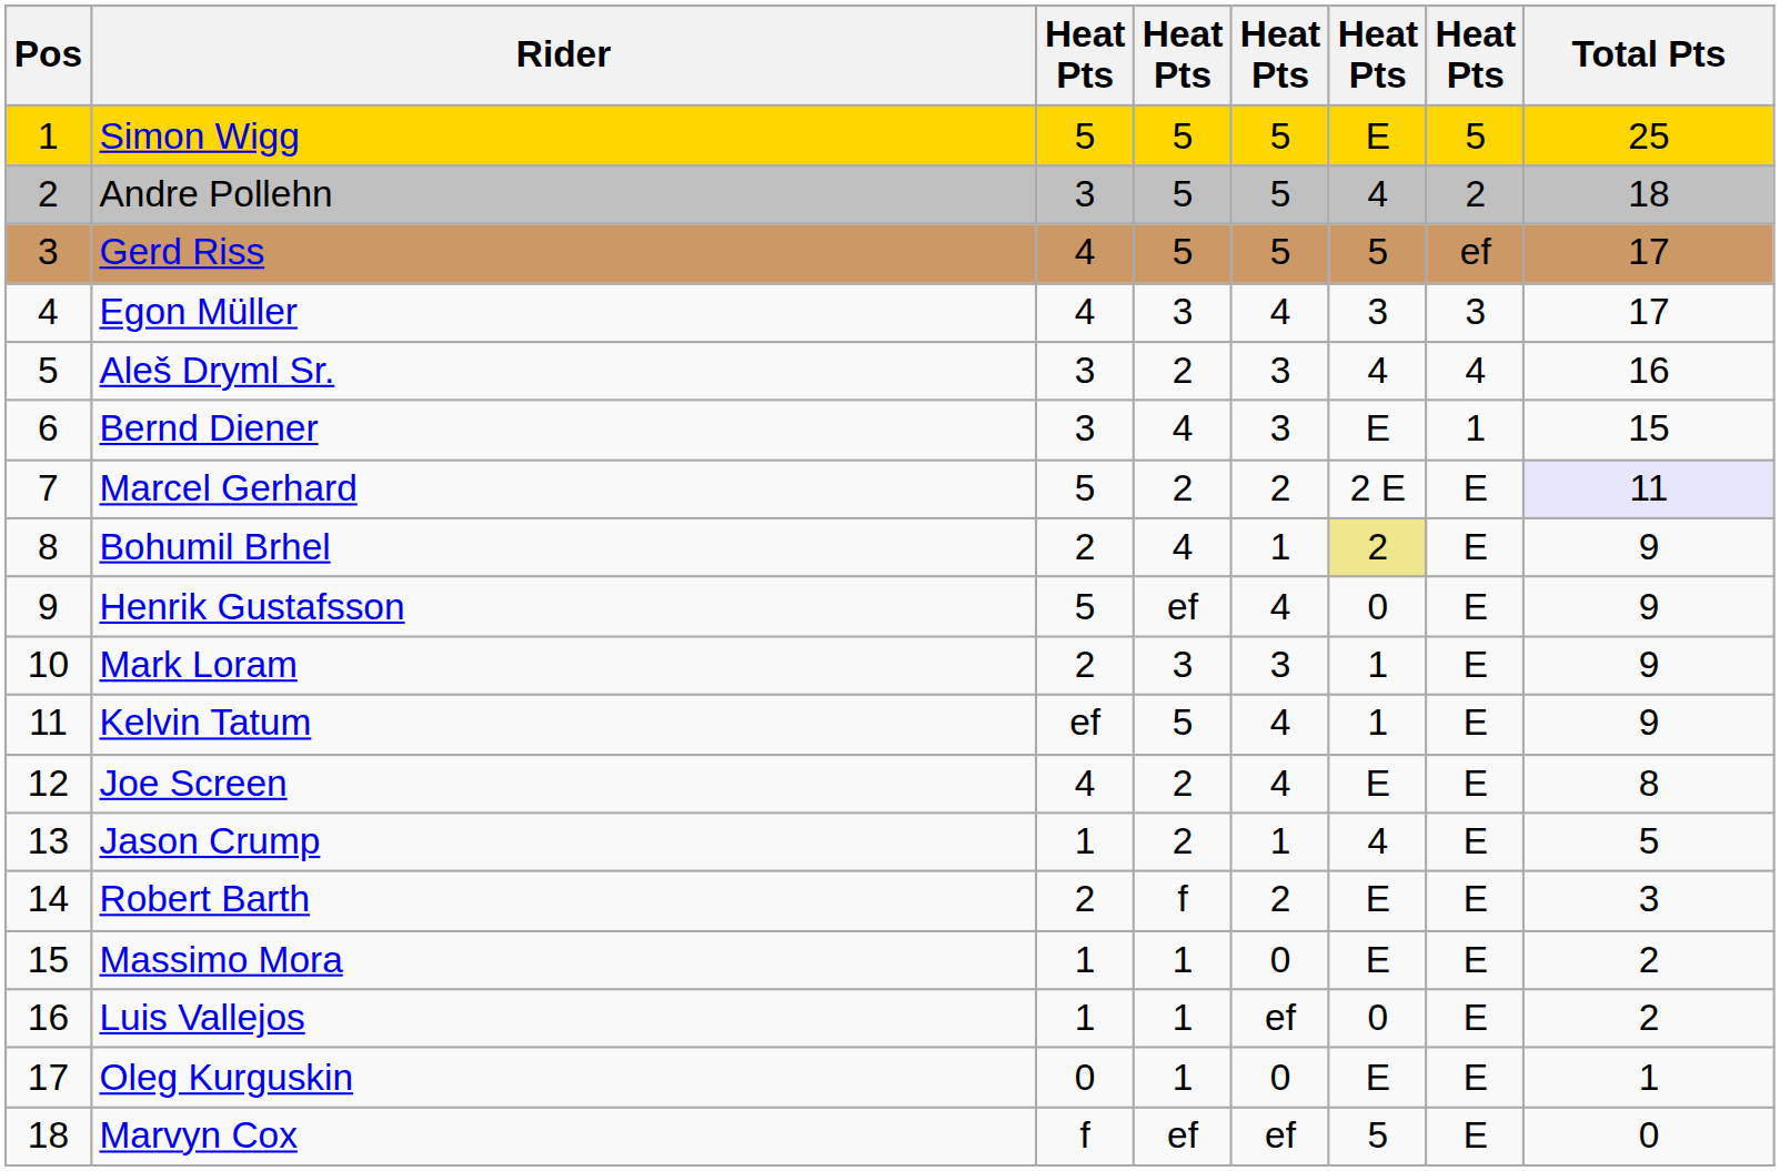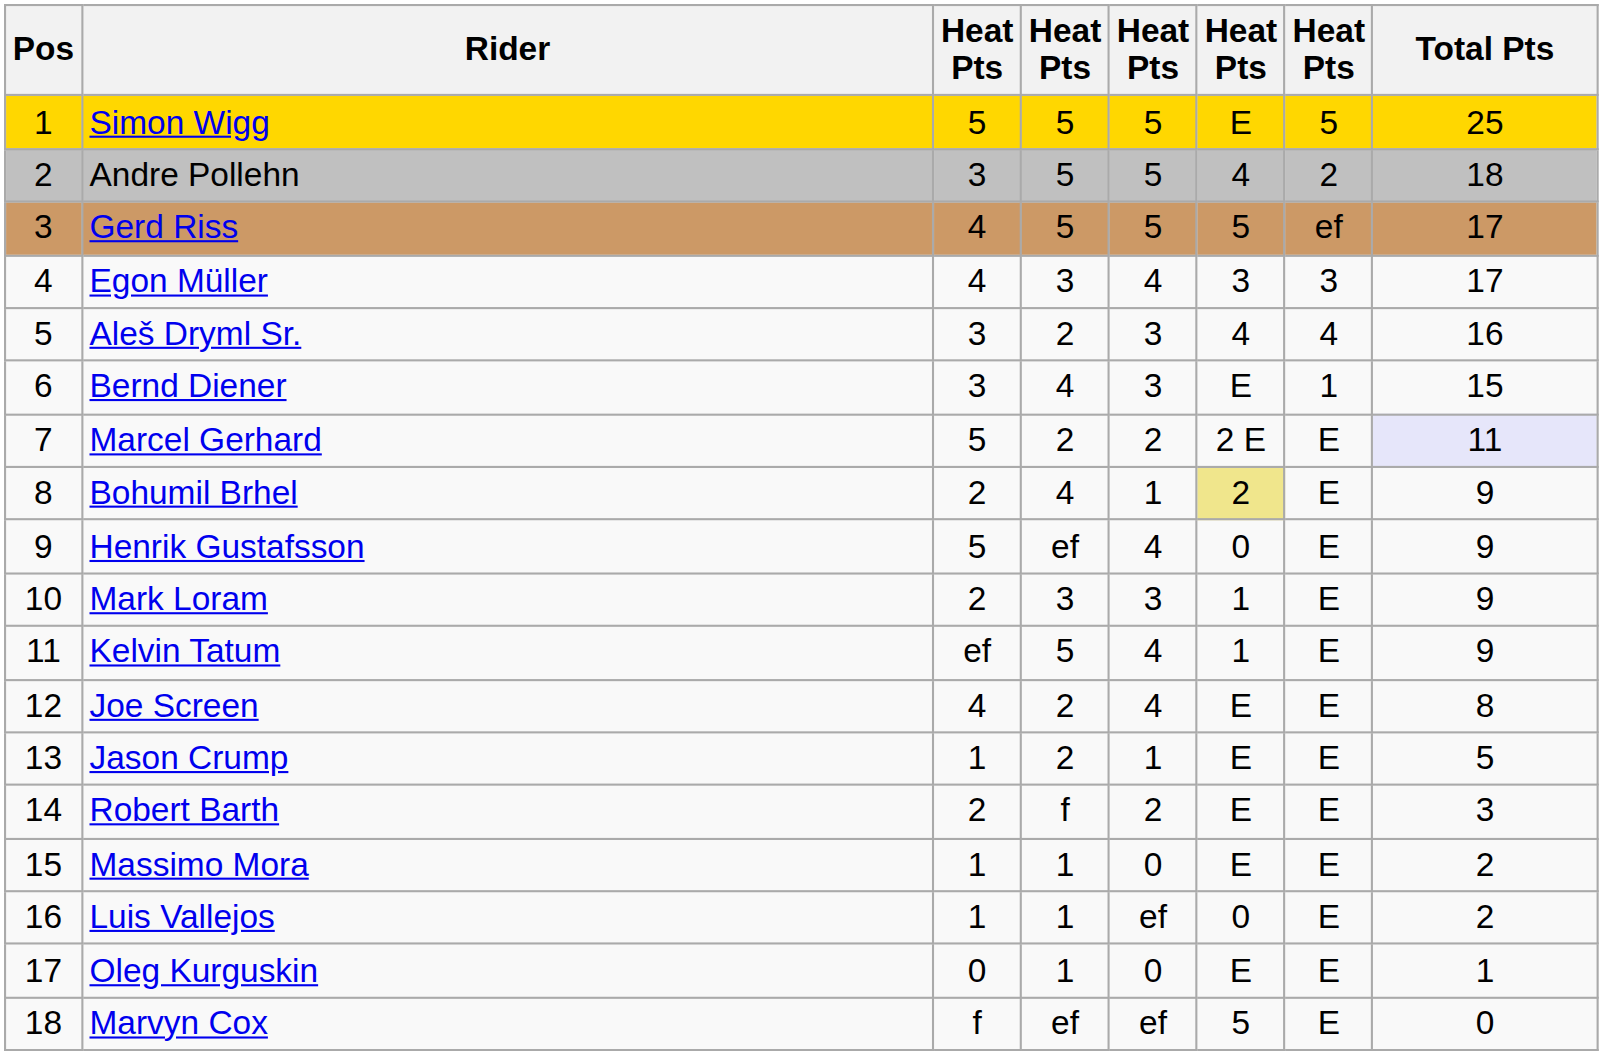Jason Crump | column 6: 4 -> E
